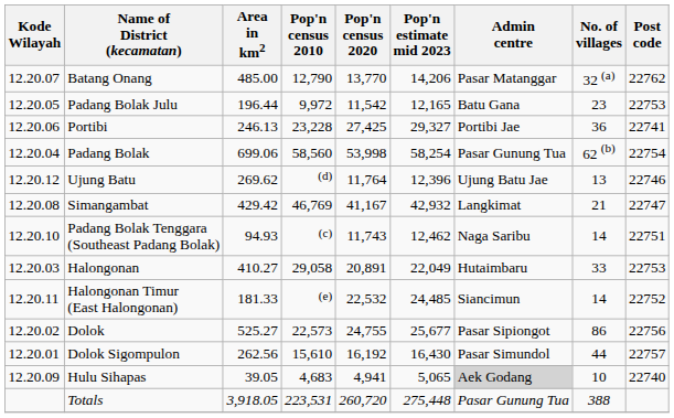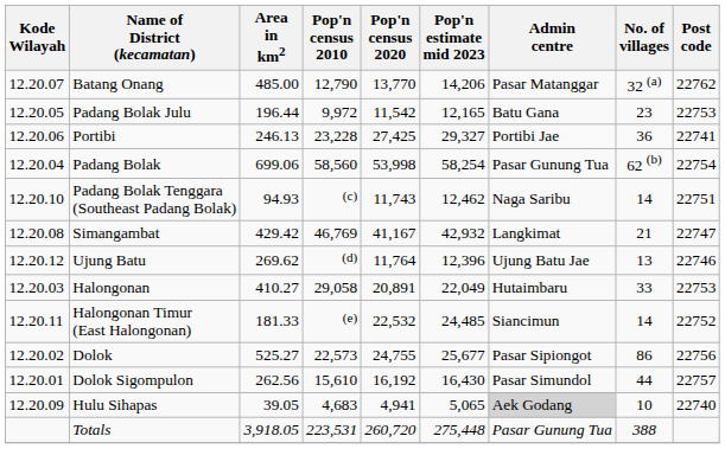rows swapped: Padang Bolak Tenggara (Southeast Padang Bolak) <-> Ujung Batu
